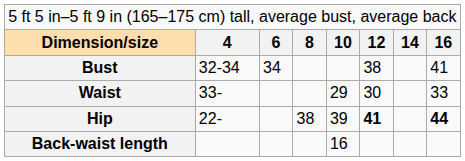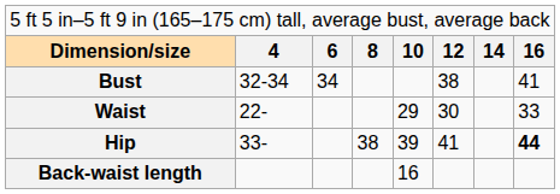Waist | column 2: 33- -> 22-
Hip | column 2: 22- -> 33-
Hip | column 6: bold -> normal
